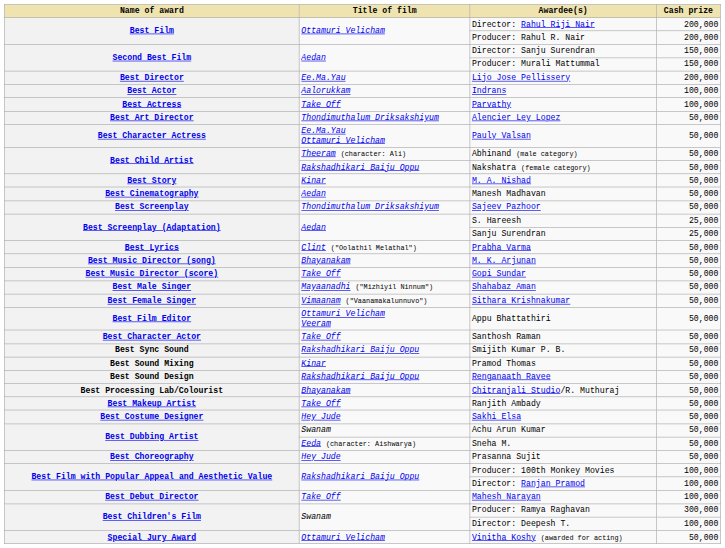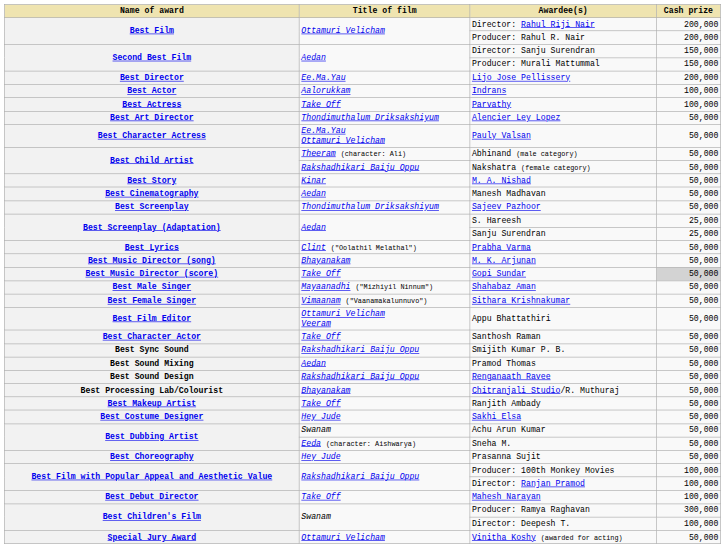Gopi Sundar | Cash prize: no background -> lightgrey background
Pramod Thomas | Title of film: Kinar -> Aedan
